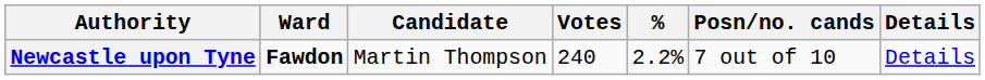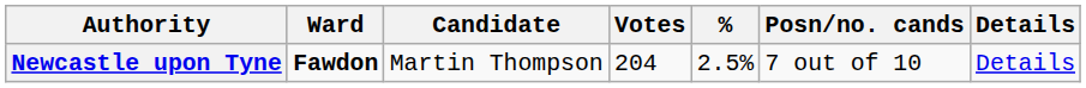Newcastle upon Tyne | Votes: 240 -> 204
Newcastle upon Tyne | %: 2.2% -> 2.5%
